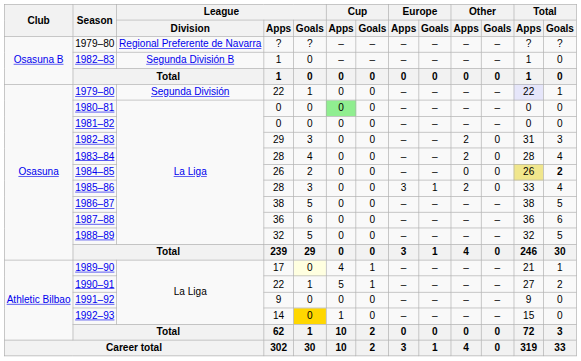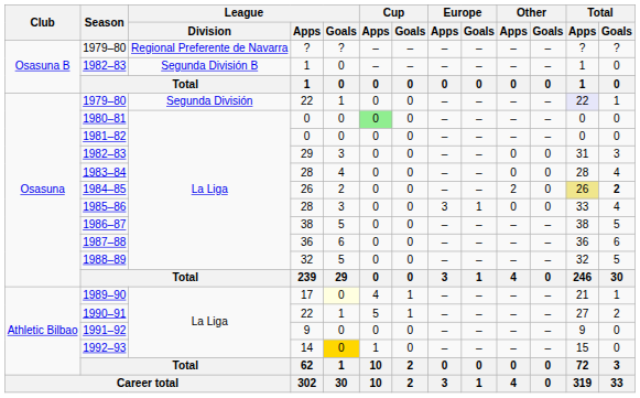1982–83 / 29 | Other / Apps: 2 -> 0
1983–84 | Other / Apps: 2 -> 0
1984–85 | Other / Apps: 0 -> 2
1985–86 | Other / Apps: 2 -> 0
